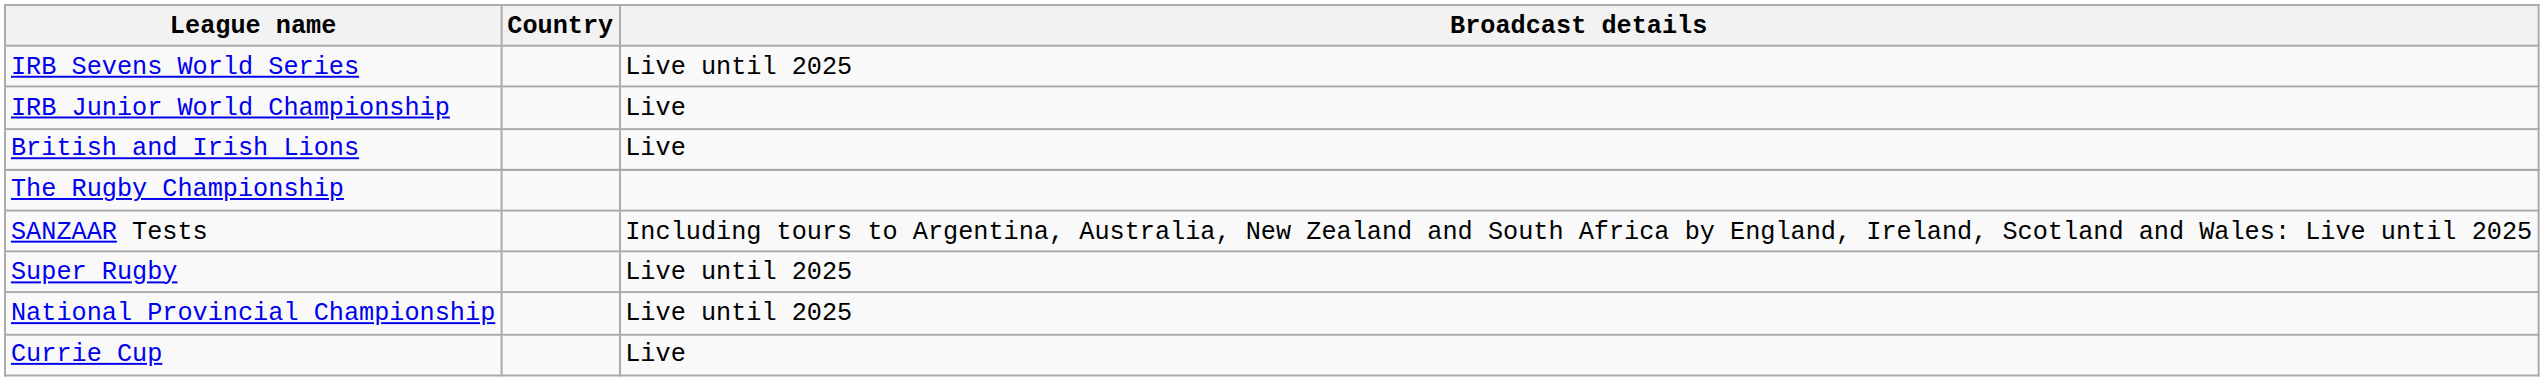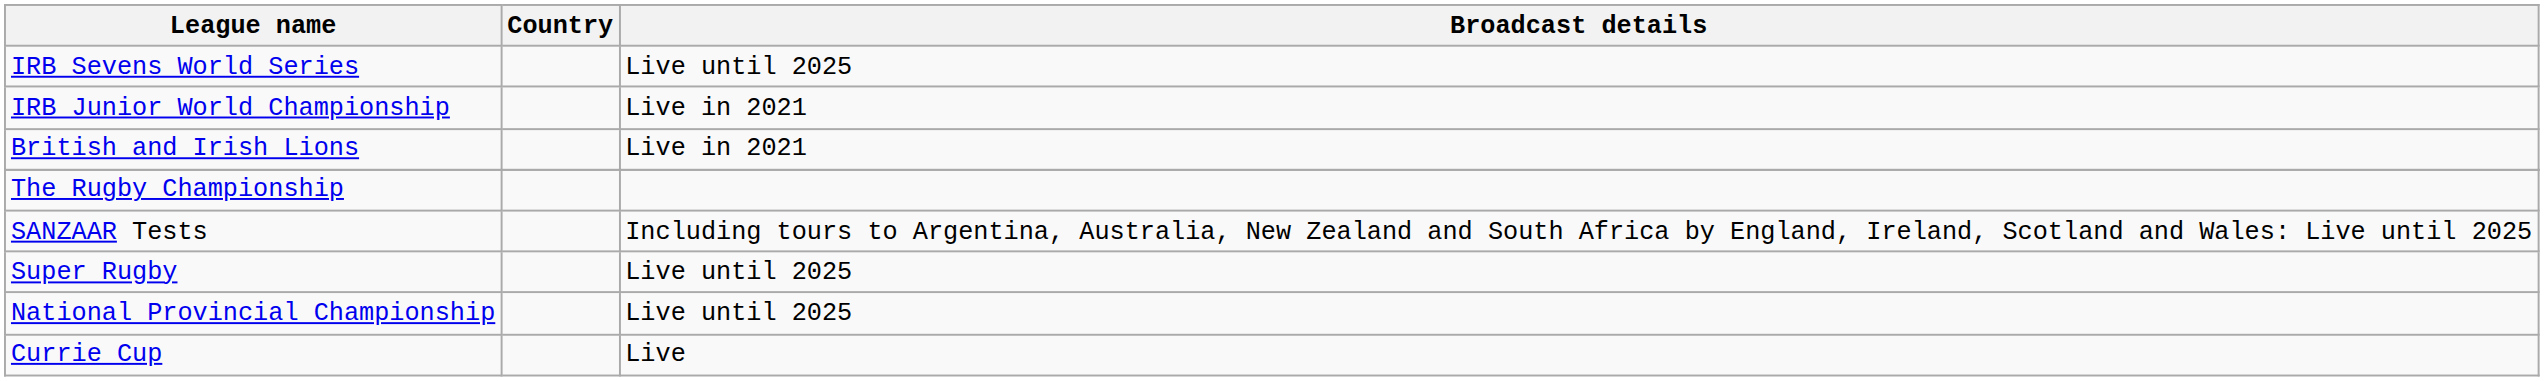IRB Junior World Championship | Broadcast details: Live -> Live in 2021
British and Irish Lions | Broadcast details: Live -> Live in 2021
